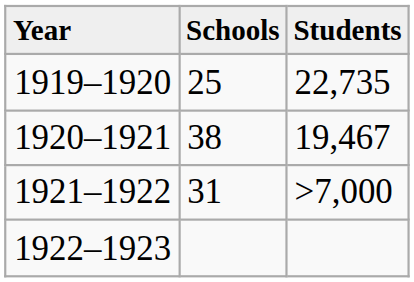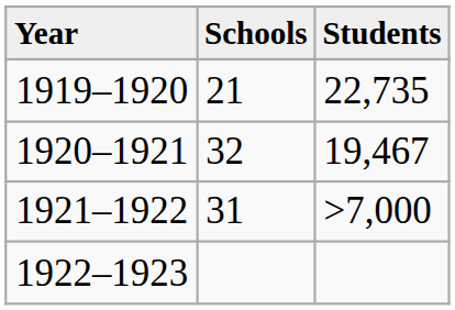1919–1920 | Schools: 25 -> 21
1920–1921 | Schools: 38 -> 32
